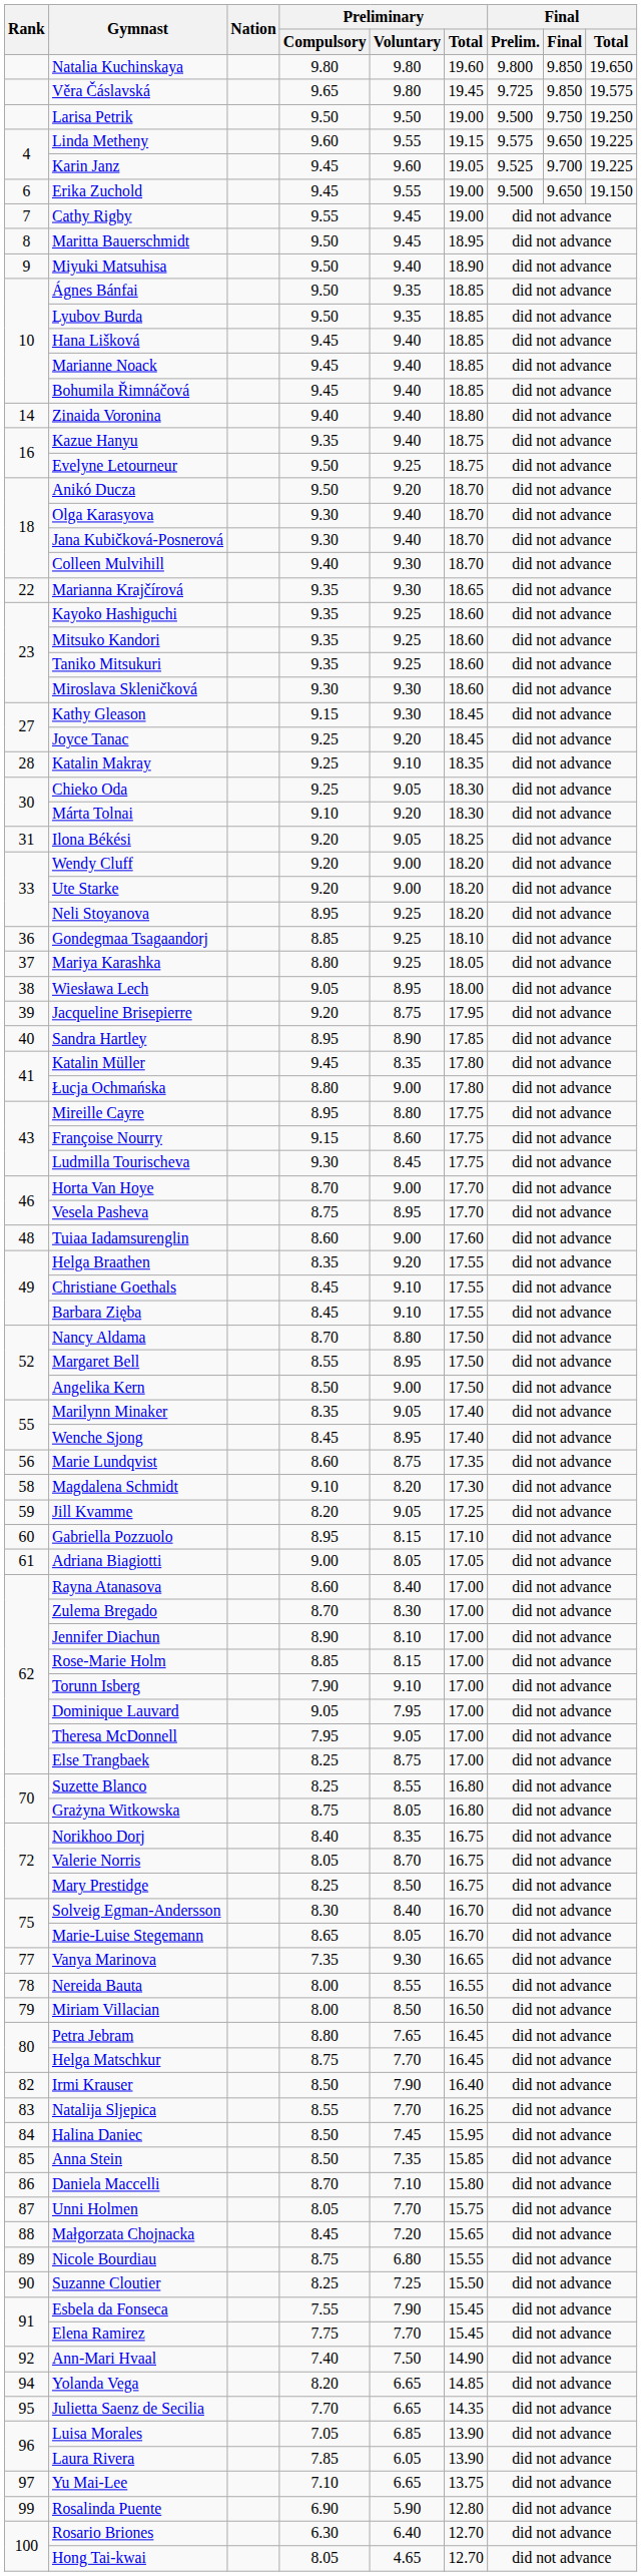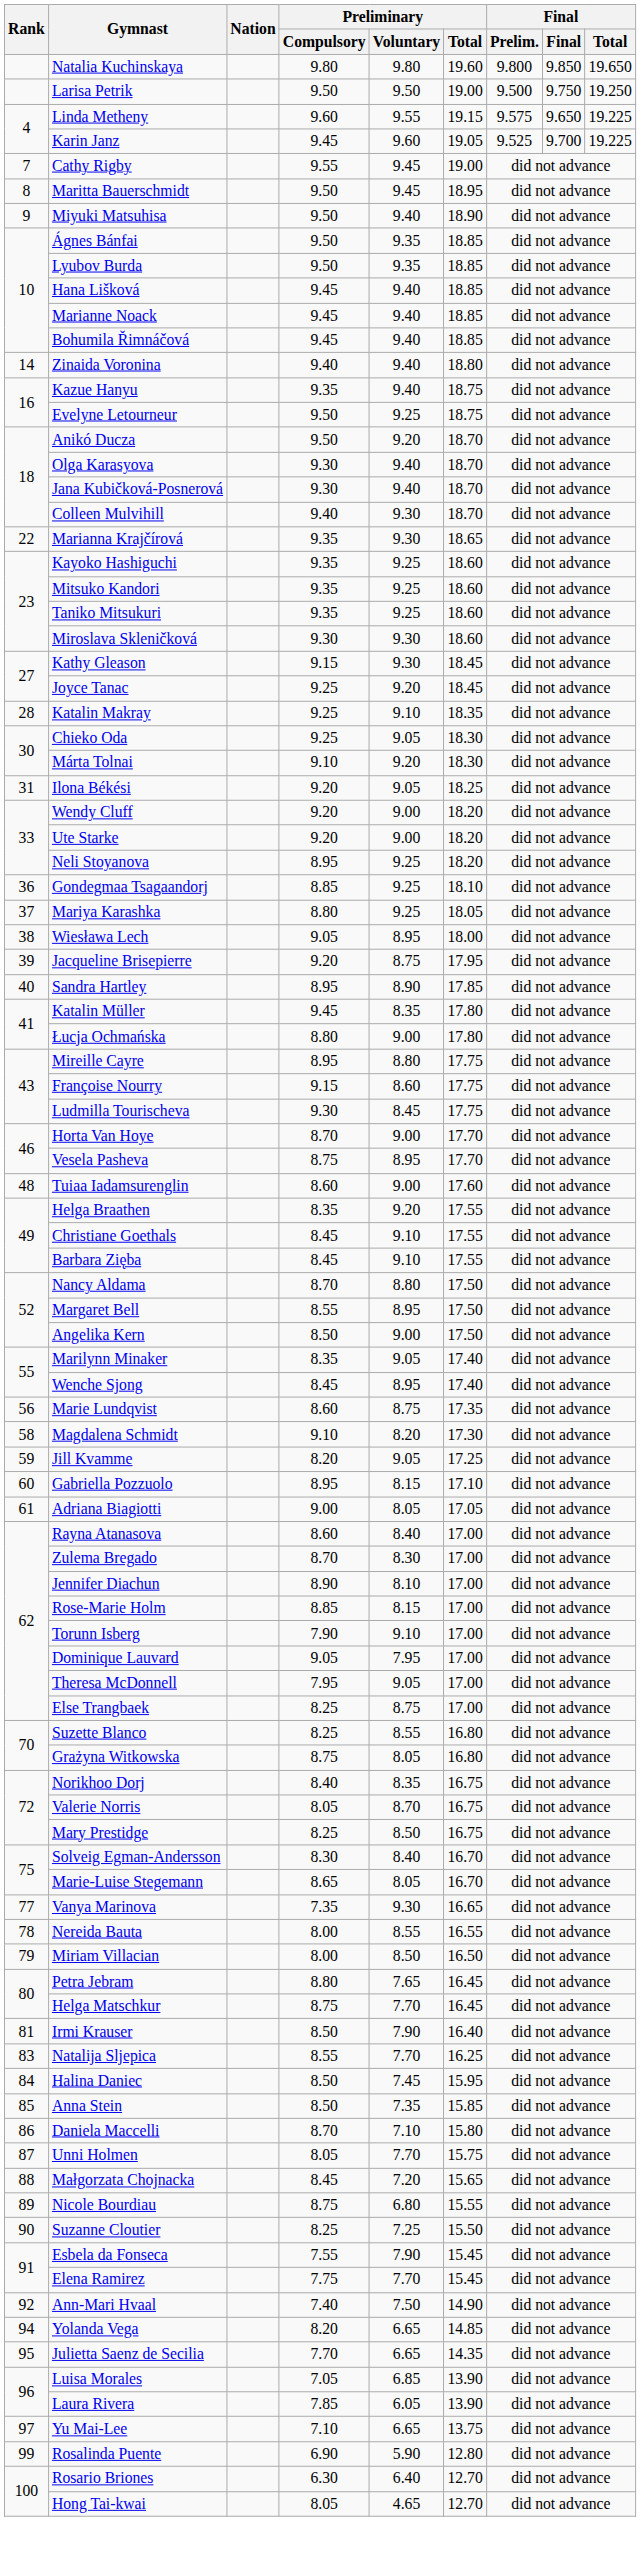- row: Věra Čáslavská | 9.65 | 9.80 | 19.45 | 9.725 | 9.850 | 19.575
- row: 6 | Erika Zuchold | 9.45 | 9.55 | 19.00 | 9.500 | 9.650 | 19.150
Irmi Krauser | Rank: 82 -> 81
